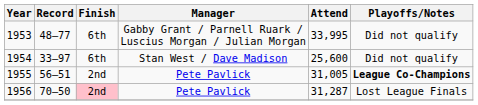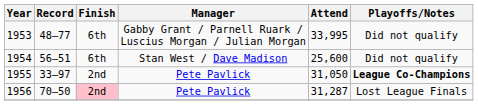1954 | Record: 33–97 -> 56–51
1955 | Record: 56–51 -> 33–97
1955 | Attend: 31,005 -> 31,050
